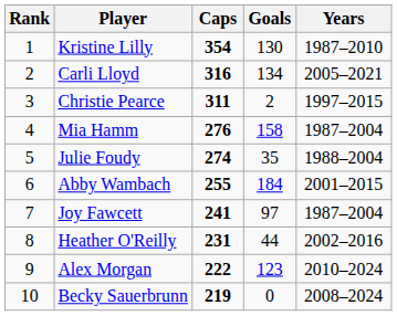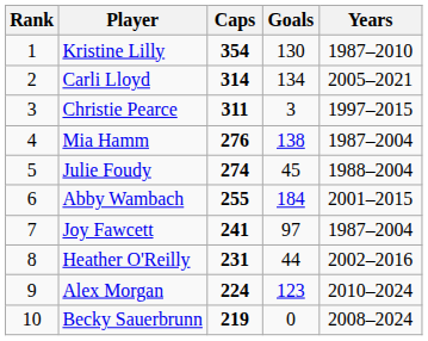Carli Lloyd | Caps: 316 -> 314
Christie Pearce | Goals: 2 -> 3
Mia Hamm | Goals: 158 -> 138
Julie Foudy | Goals: 35 -> 45
Alex Morgan | Caps: 222 -> 224
